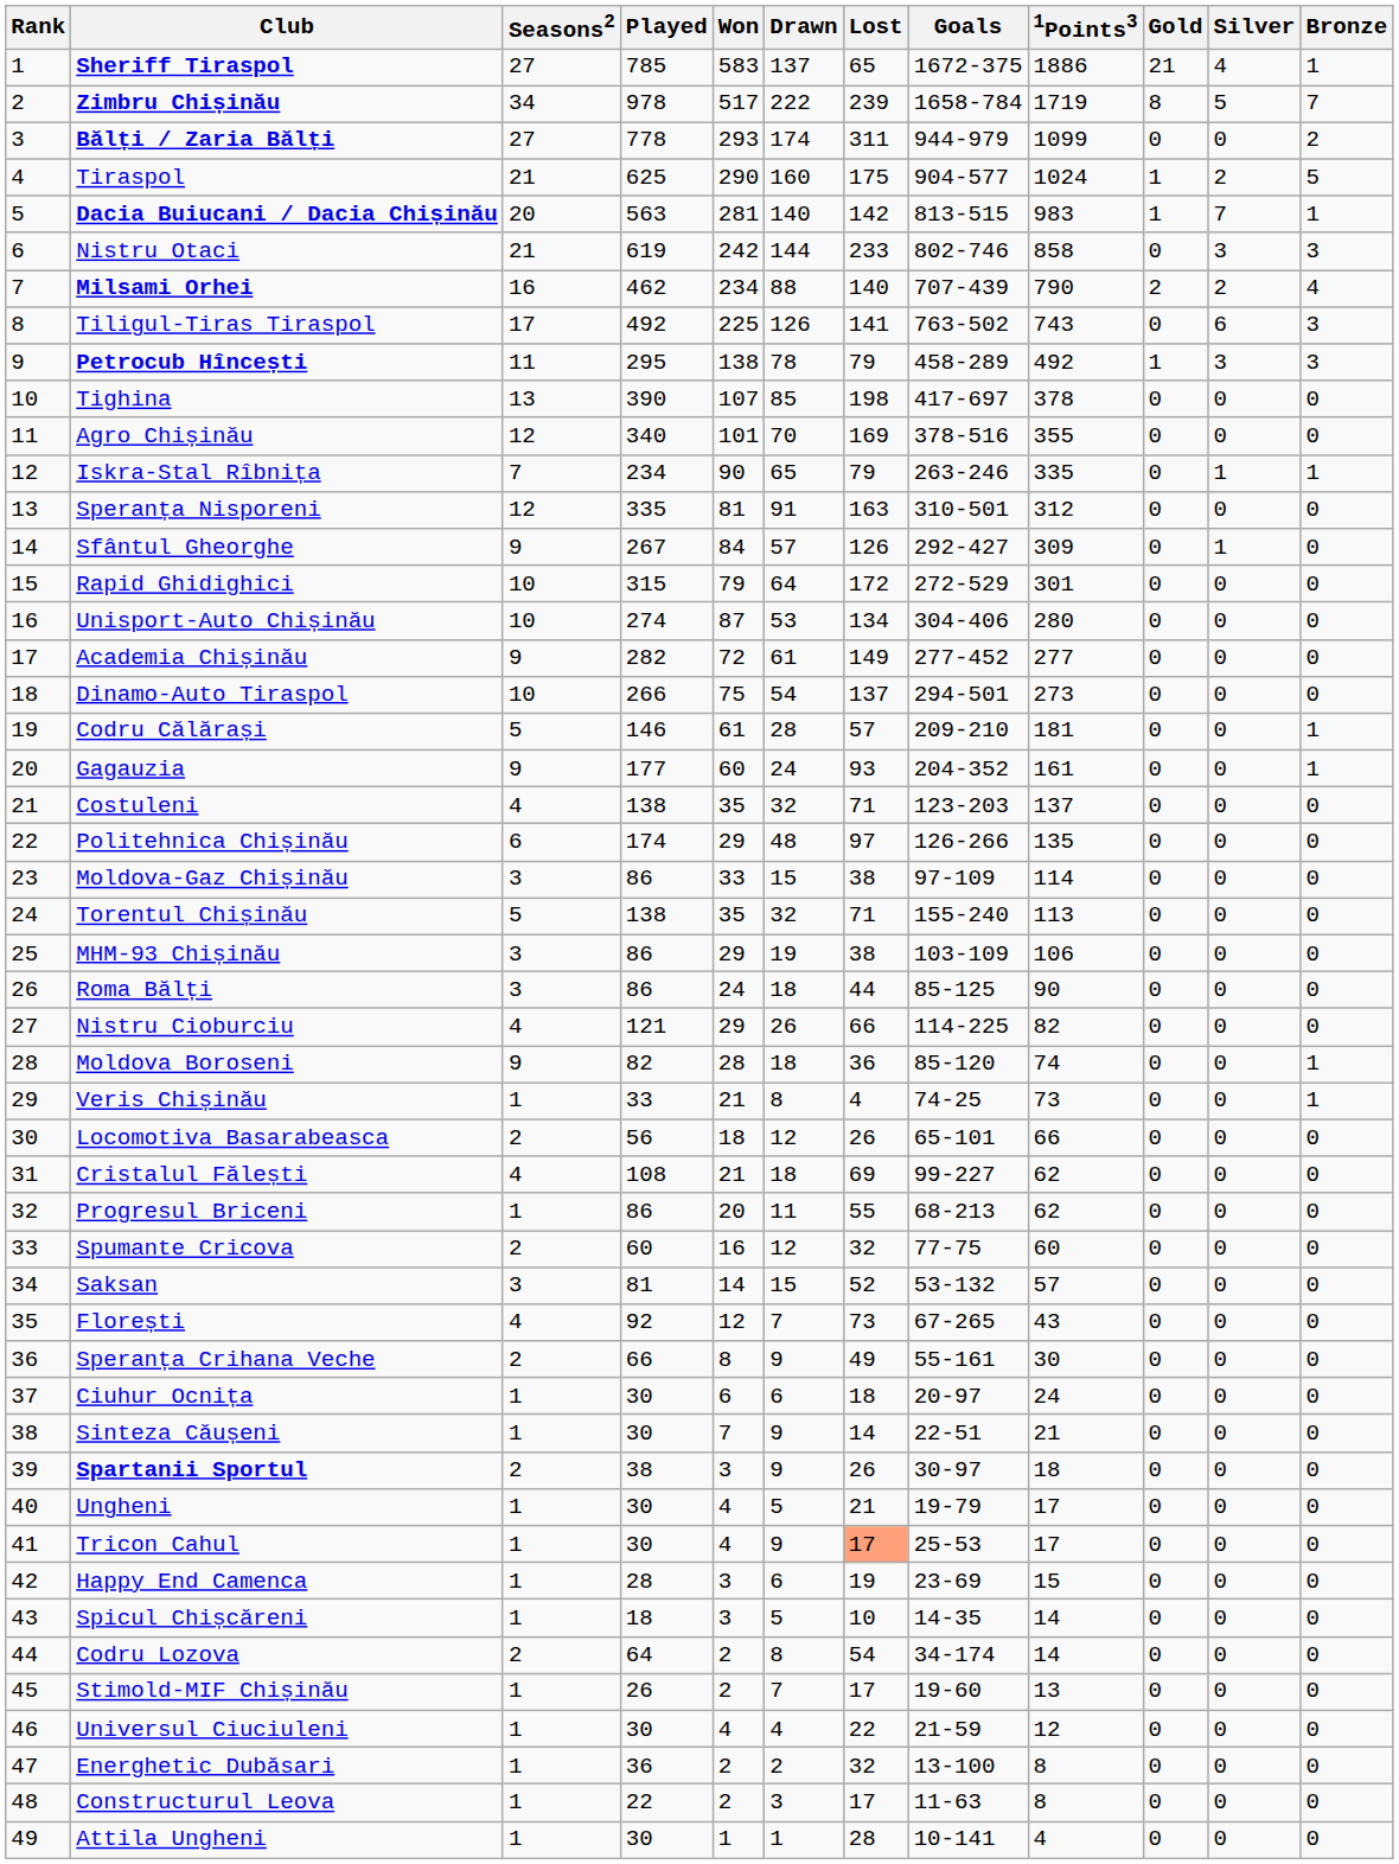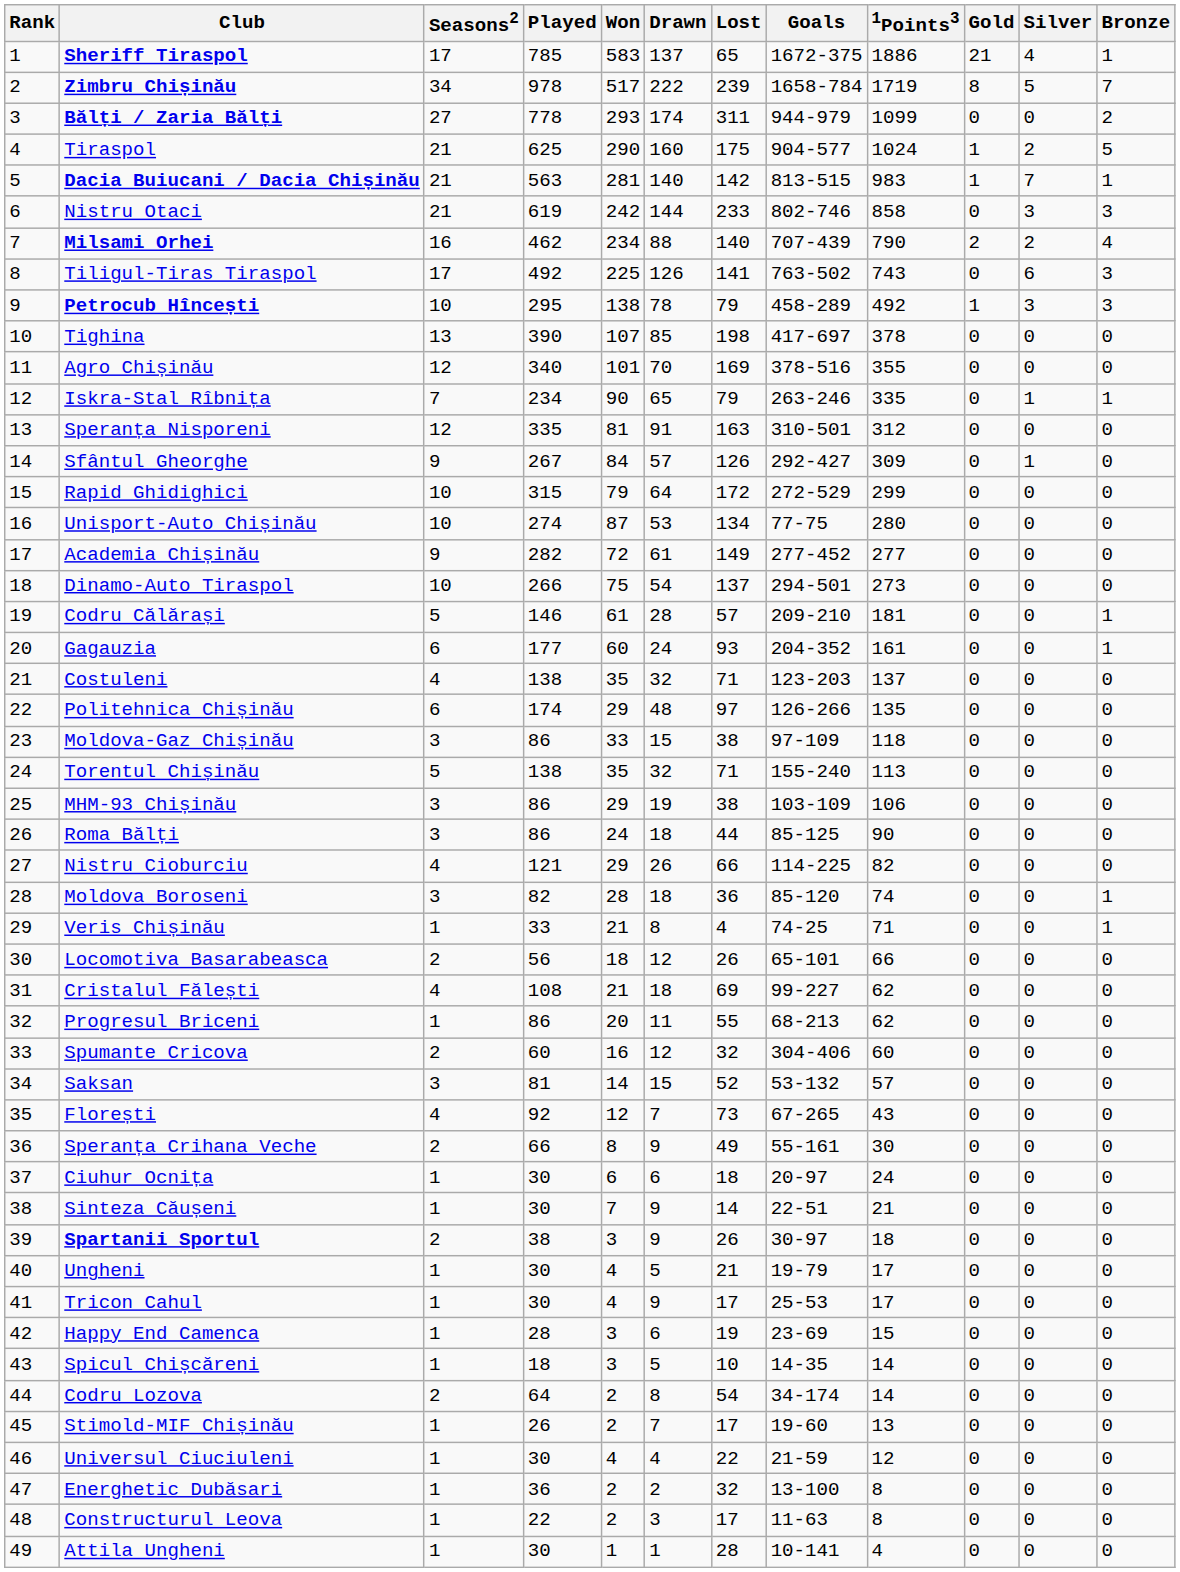Sheriff Tiraspol | Seasons2: 27 -> 17
Dacia Buiucani / Dacia Chișinău | Seasons2: 20 -> 21
Petrocub Hîncești | Seasons2: 11 -> 10
Rapid Ghidighici | 1Points3: 301 -> 299
Unisport-Auto Chișinău | Goals: 304-406 -> 77-75
Gagauzia | Seasons2: 9 -> 6
Moldova-Gaz Chișinău | 1Points3: 114 -> 118
Moldova Boroseni | Seasons2: 9 -> 3
Veris Chișinău | 1Points3: 73 -> 71
Spumante Cricova | Goals: 77-75 -> 304-406
Tricon Cahul | Lost: lightsalmon background -> no background
